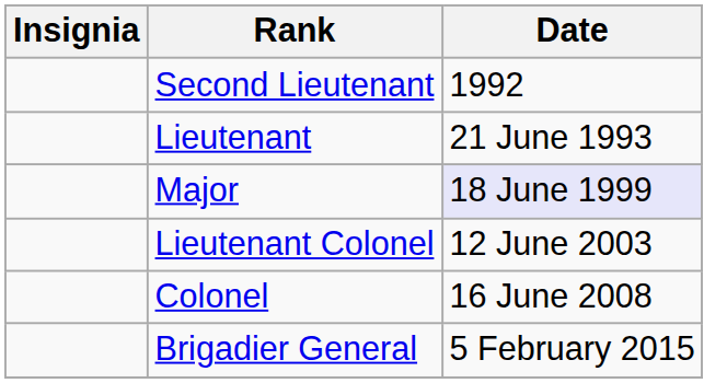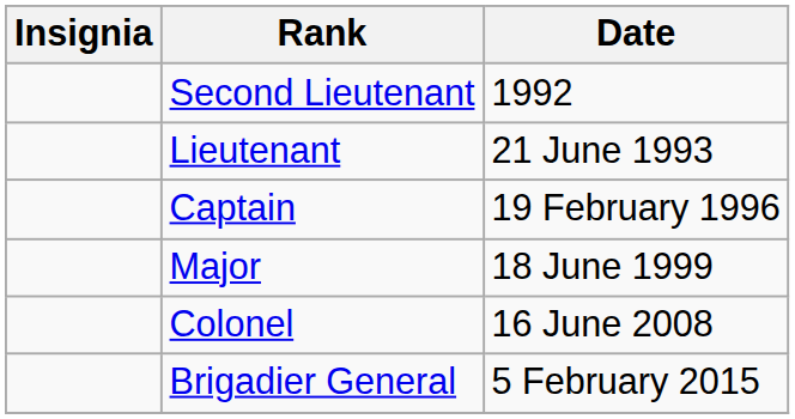+ row: Captain | 19 February 1996
Major | Date: lavender background -> no background
- row: Lieutenant Colonel | 12 June 2003
